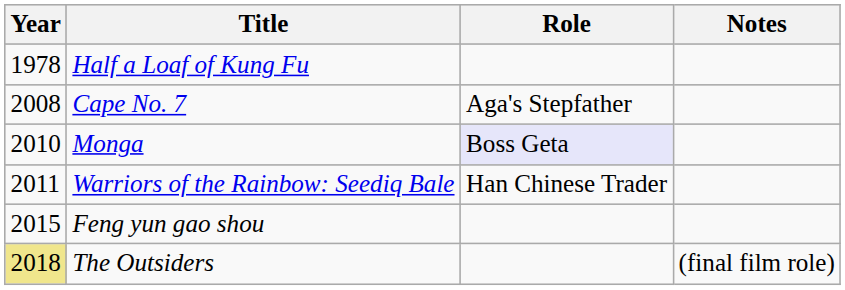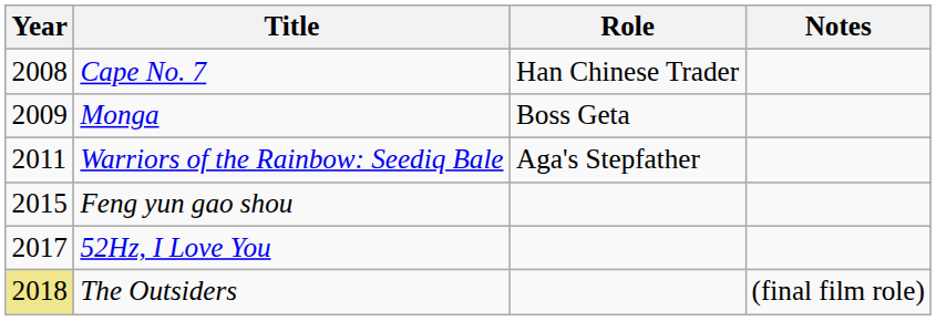- row: 1978 | Half a Loaf of Kung Fu
Cape No. 7 | Role: Aga's Stepfather -> Han Chinese Trader
Monga | Year: 2010 -> 2009
Monga | Role: lavender background -> no background
Warriors of the Rainbow: Seediq Bale | Role: Han Chinese Trader -> Aga's Stepfather
+ row: 2017 | 52Hz, I Love You
